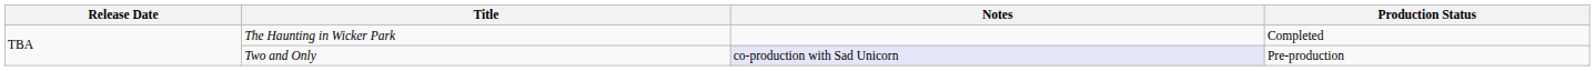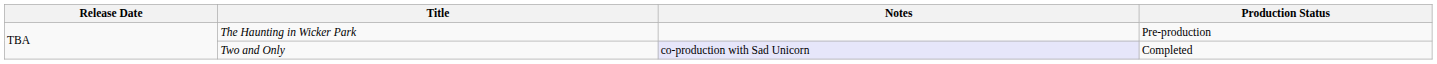The Haunting in Wicker Park | Production Status: Completed -> Pre-production
Two and Only | Production Status: Pre-production -> Completed
